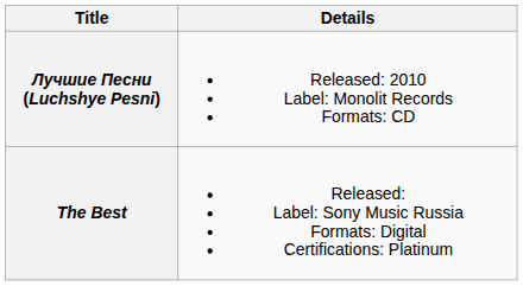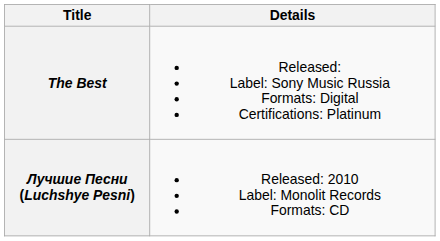rows swapped: Лучшие Песни (Luchshye Pesni) <-> The Best
